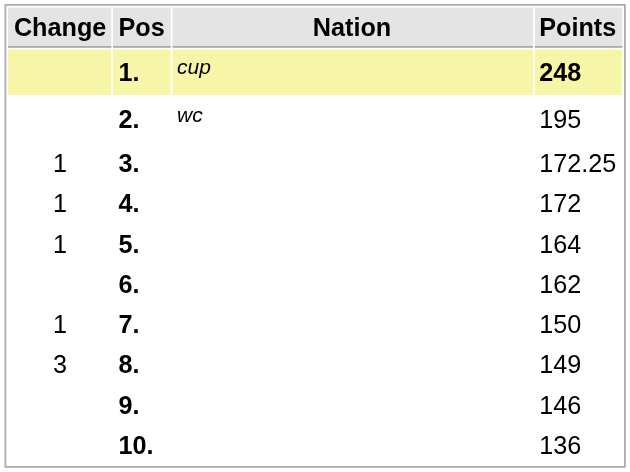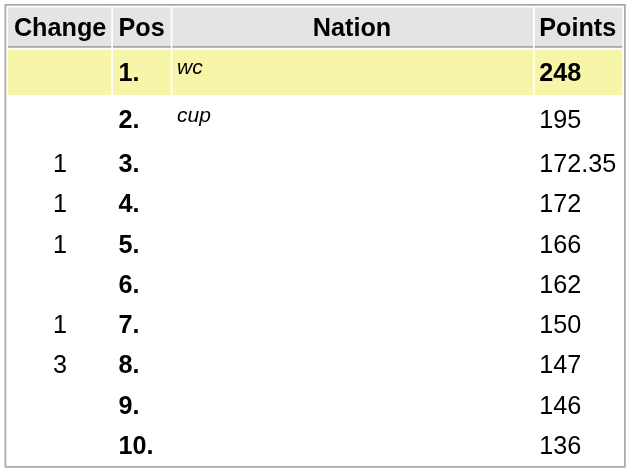1. | Nation: cup -> wc
2. | Nation: wc -> cup
3. | Points: 172.25 -> 172.35
5. | Points: 164 -> 166
8. | Points: 149 -> 147
